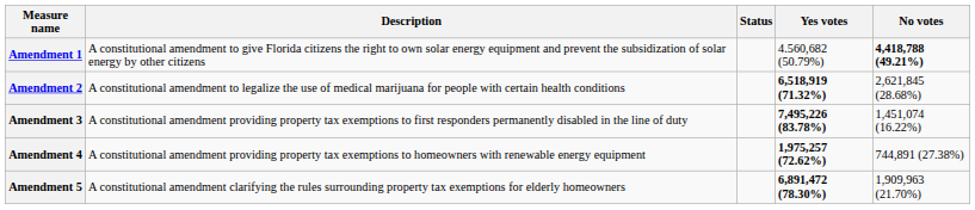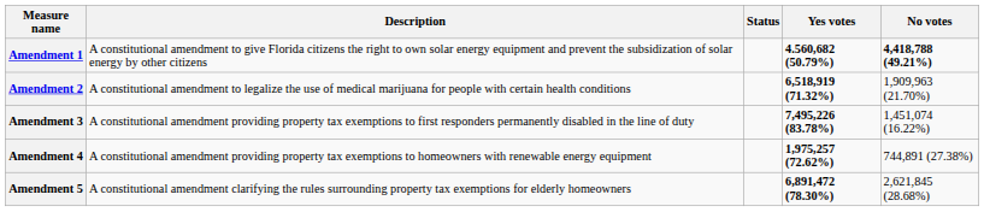Amendment 1 | Yes votes: normal -> bold
Amendment 2 | No votes: 2,621,845 (28.68%) -> 1,909,963 (21.70%)
Amendment 5 | No votes: 1,909,963 (21.70%) -> 2,621,845 (28.68%)
